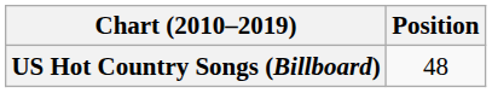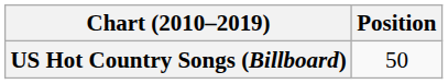US Hot Country Songs (Billboard) | Position: 48 -> 50
